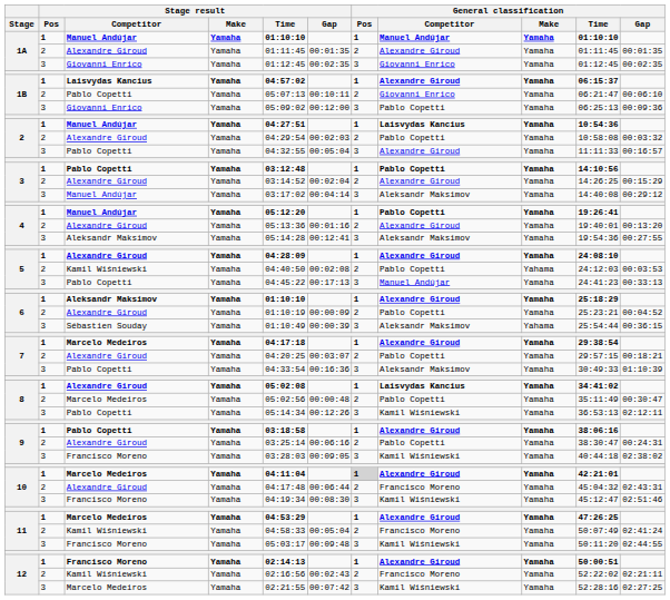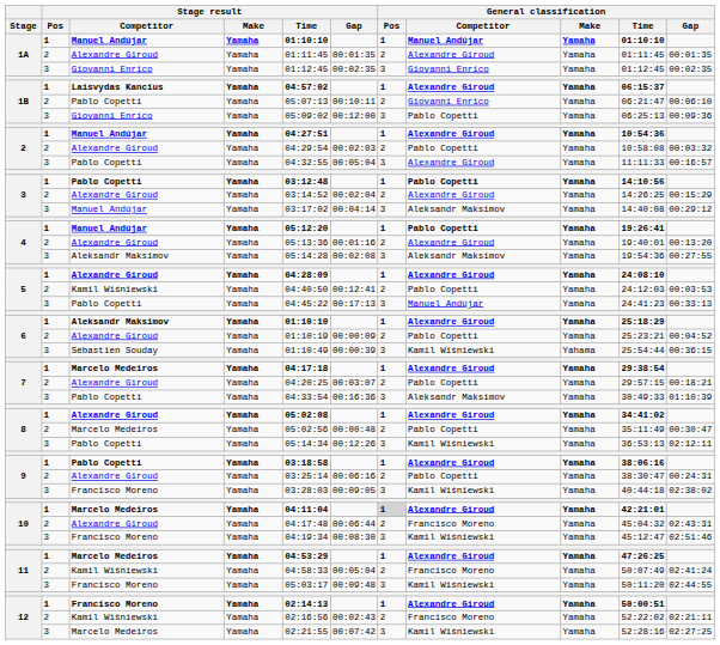2 / Manuel Andújar | General classification / Competitor: Laisvydas Kancius -> Alexandre Giroud
4 / Aleksandr Maksimov | Stage result / Gap: 00:12:41 -> 00:02:08
5 / Kamil Wiśniewski | Stage result / Gap: 00:02:08 -> 00:12:41
5 / Kamil Wiśniewski | General classification / Make: Yahama -> Yamaha
6 / Sébastien Souday | General classification / Competitor: Aleksandr Maksimov -> Kamil Wiśniewski
8 / Alexandre Giroud | General classification / Competitor: Laisvydas Kancius -> Alexandre Giroud
